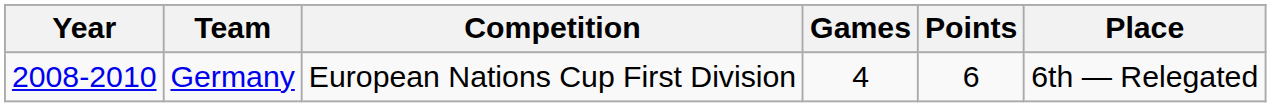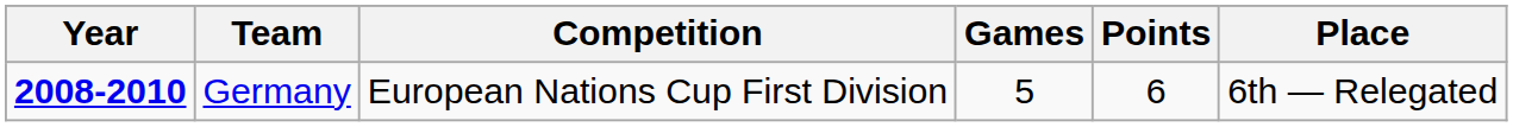Germany | Year: normal -> bold
Germany | Games: 4 -> 5
